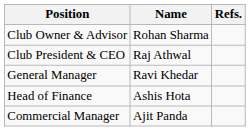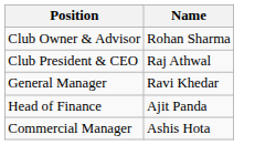- column: Refs.
Head of Finance | Name: Ashis Hota -> Ajit Panda
Commercial Manager | Name: Ajit Panda -> Ashis Hota
